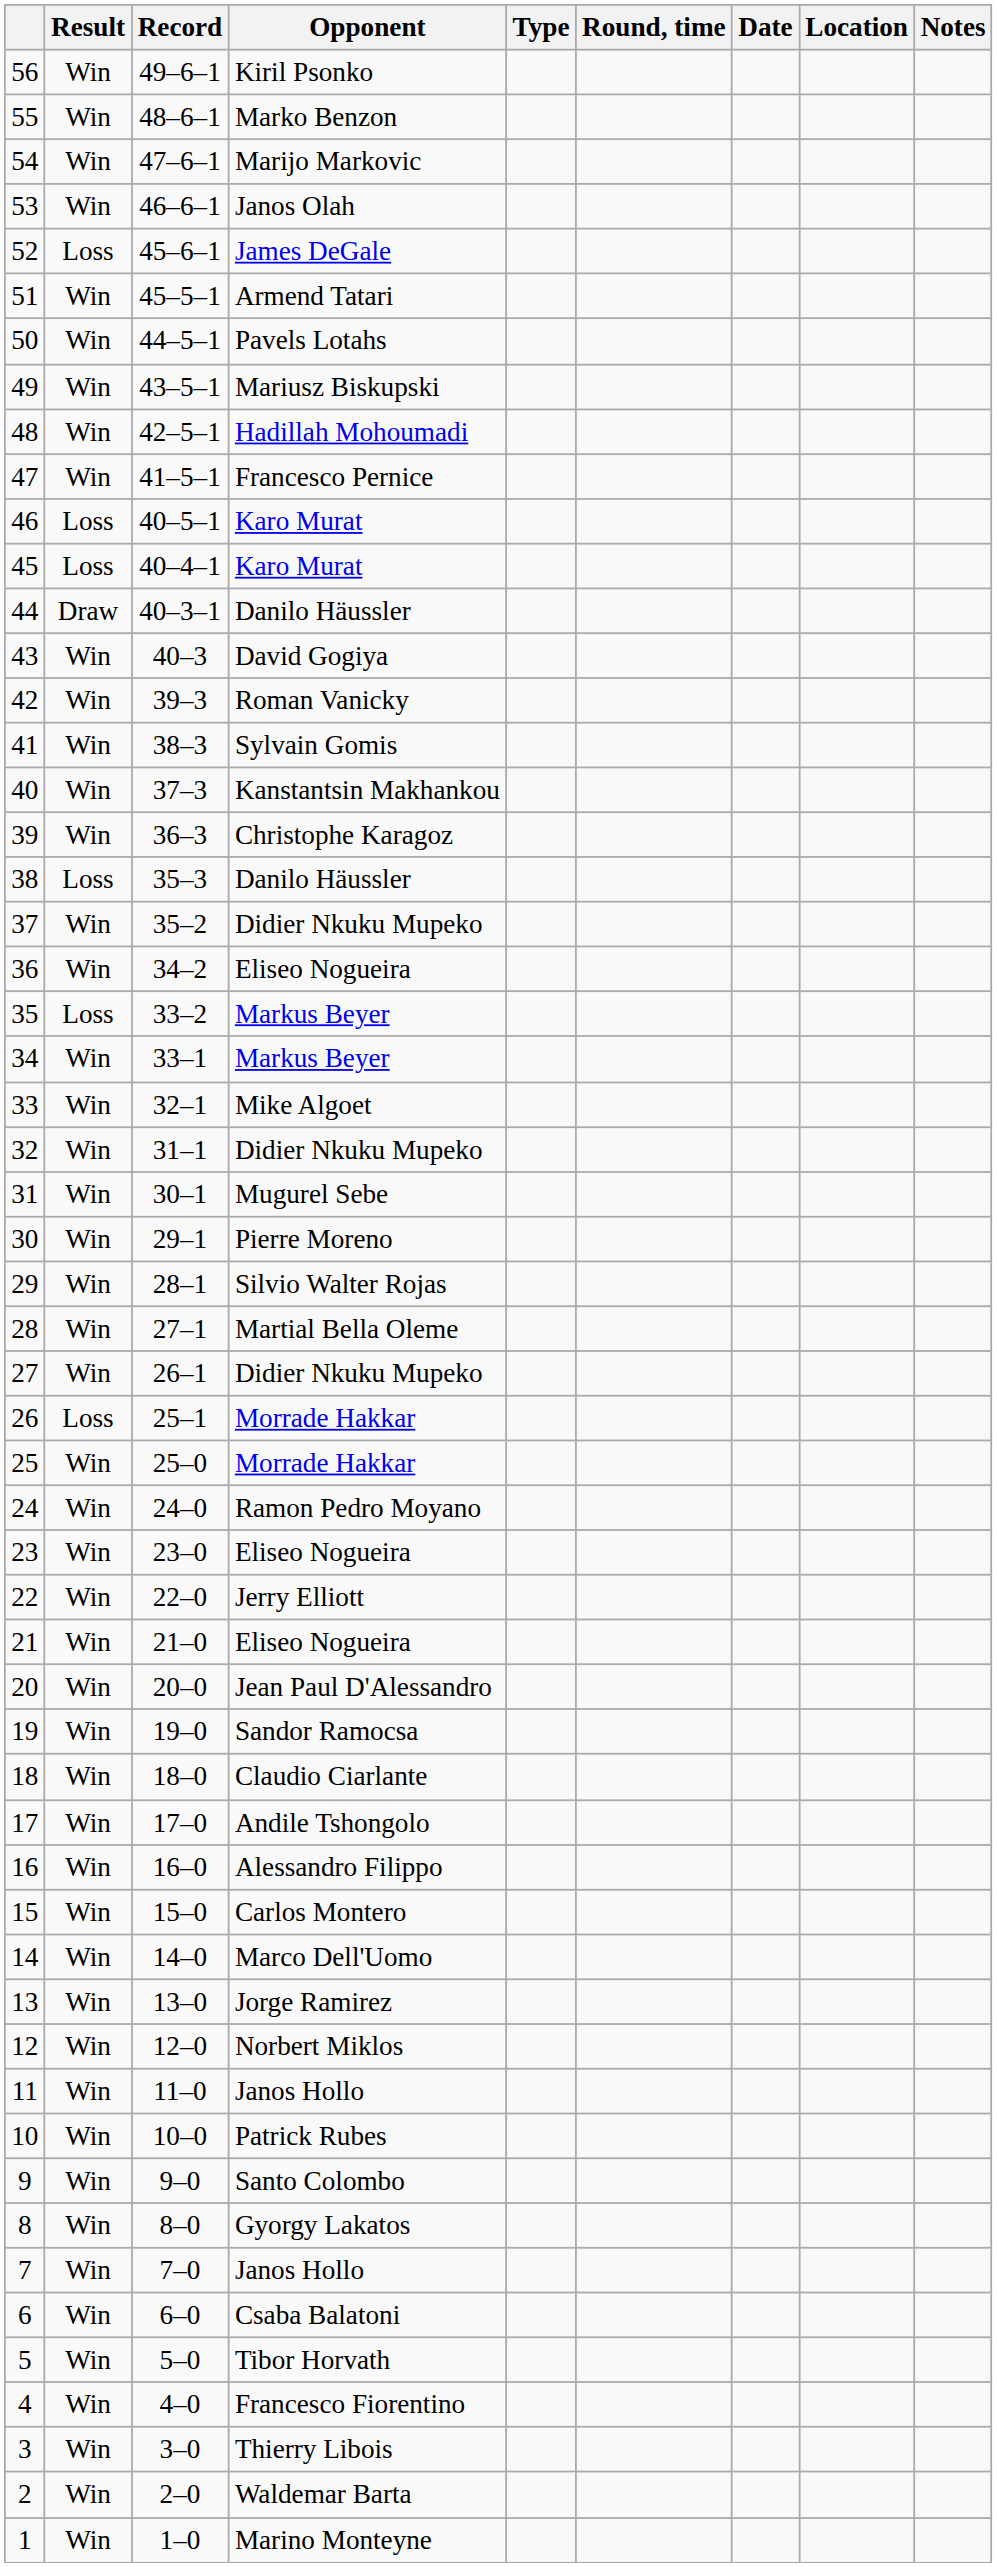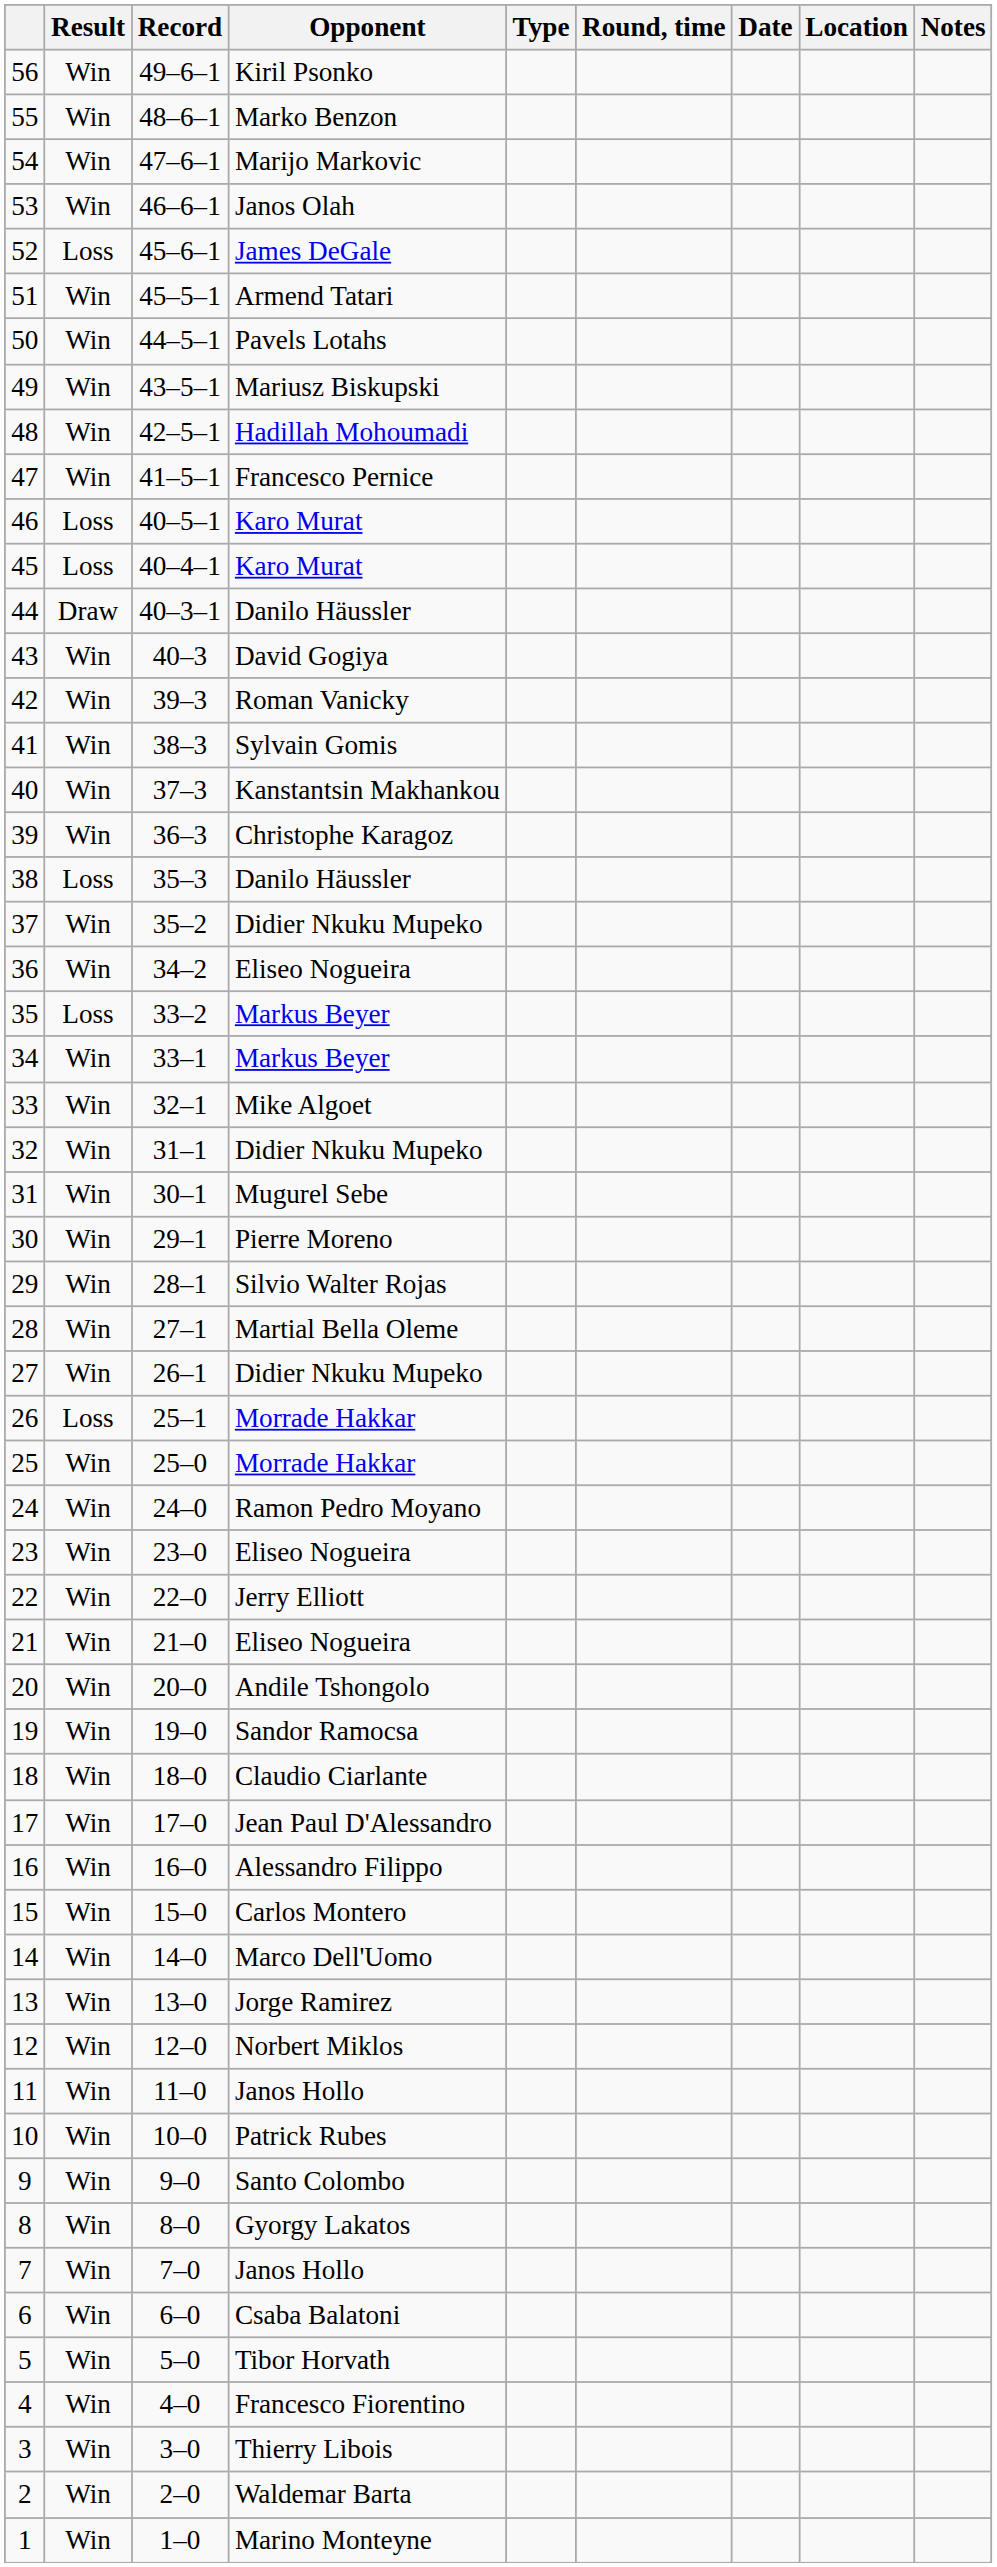20 | Opponent: Jean Paul D'Alessandro -> Andile Tshongolo
17 | Opponent: Andile Tshongolo -> Jean Paul D'Alessandro
